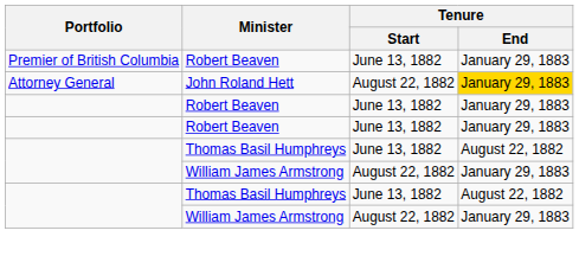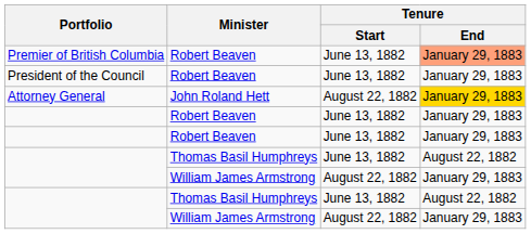Premier of British Columbia | Tenure / End: no background -> lightsalmon background
+ row: President of the Council | Robert Beaven | June 13, 1882 | January 29, 1883
